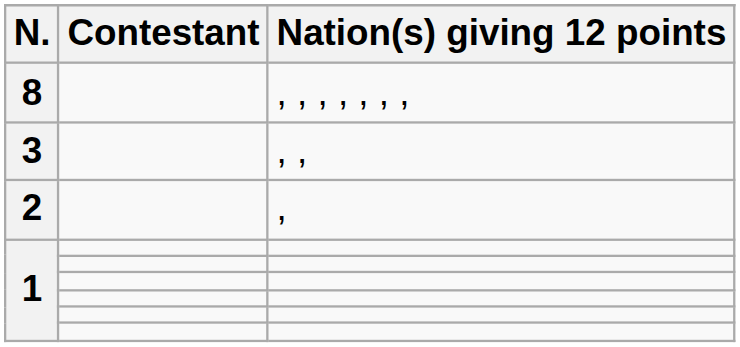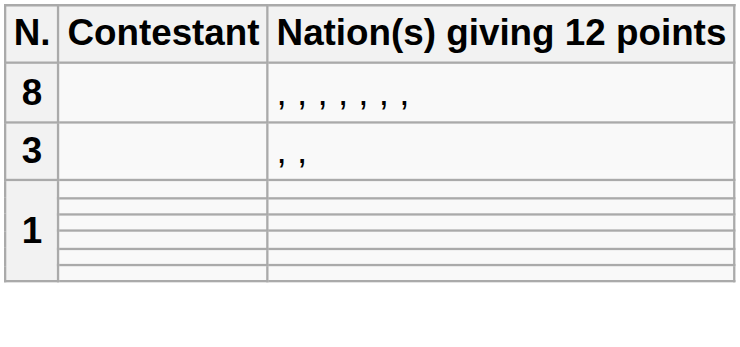- row: 2 | ,
